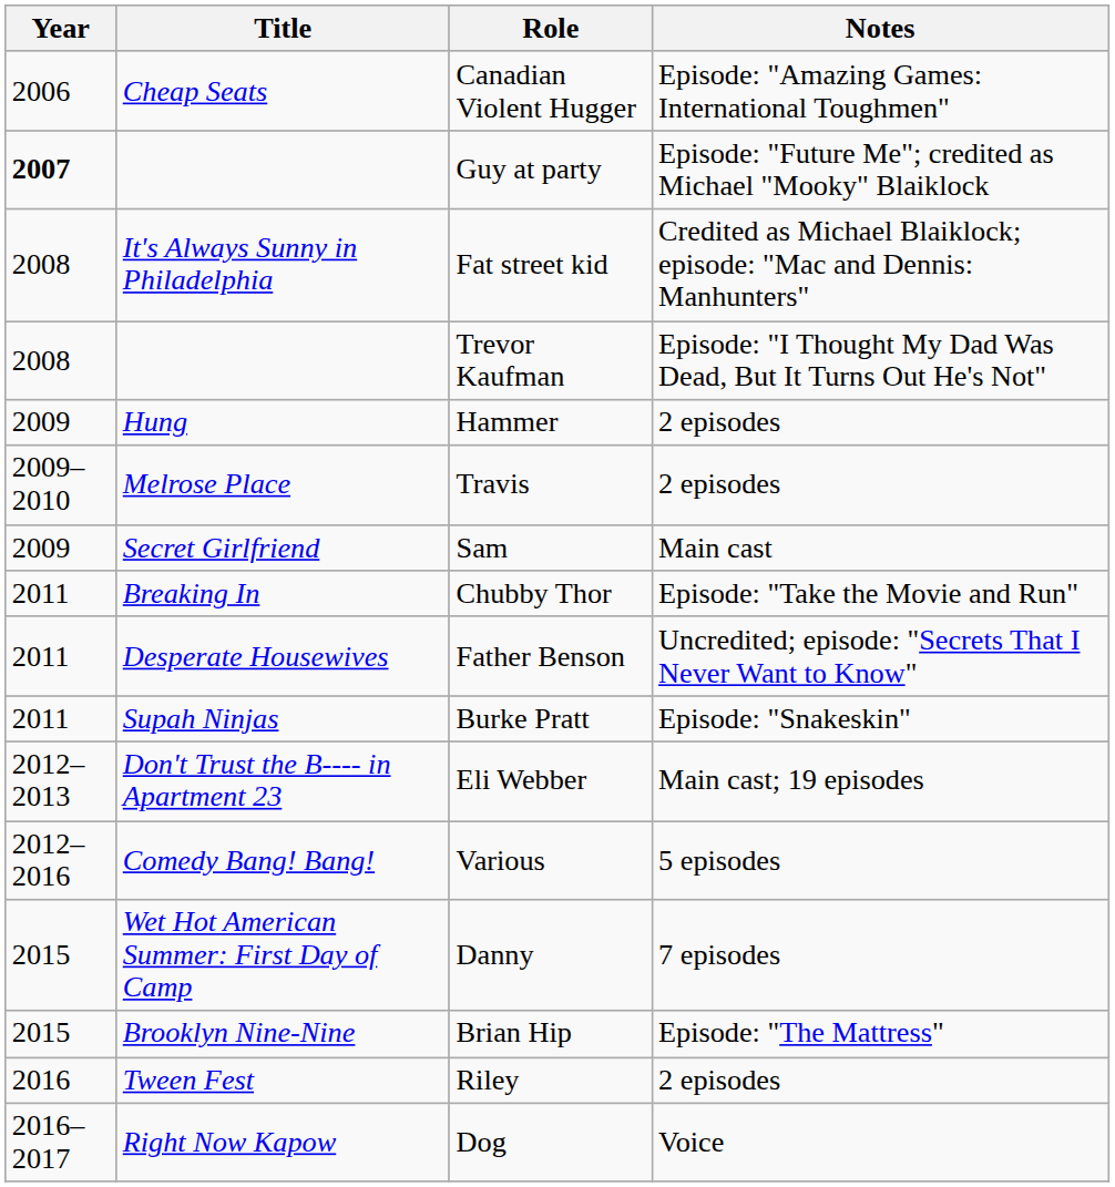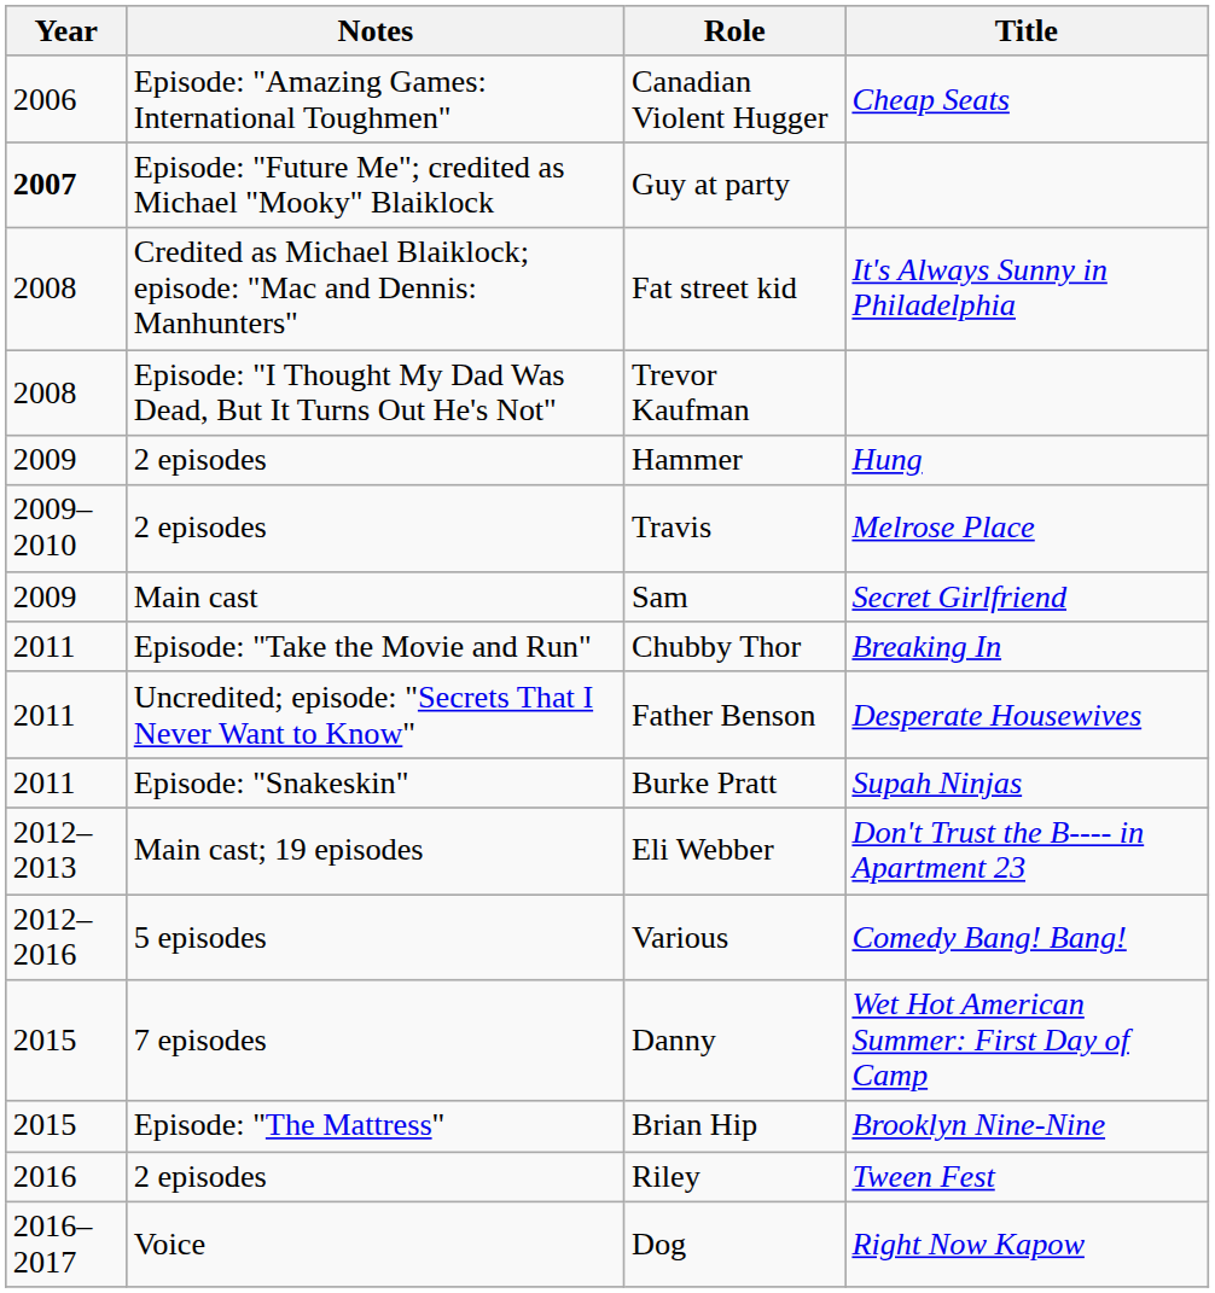columns swapped: Title <-> Notes
